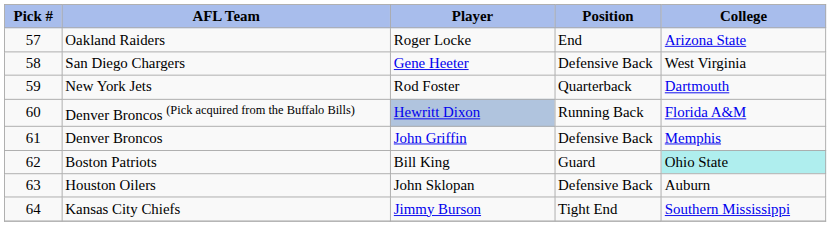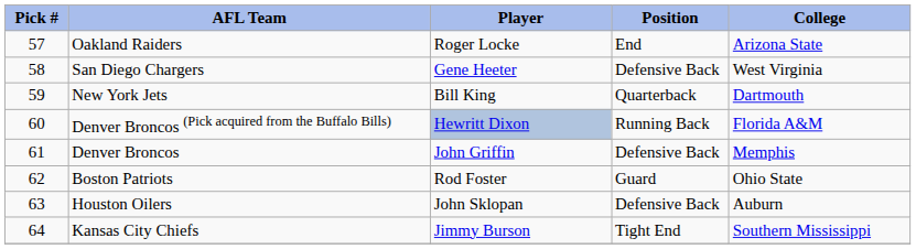New York Jets | Player: Rod Foster -> Bill King
Boston Patriots | Player: Bill King -> Rod Foster
Boston Patriots | College: paleturquoise background -> no background
